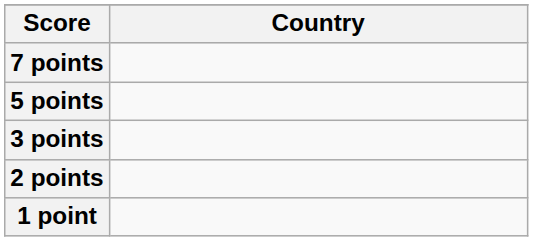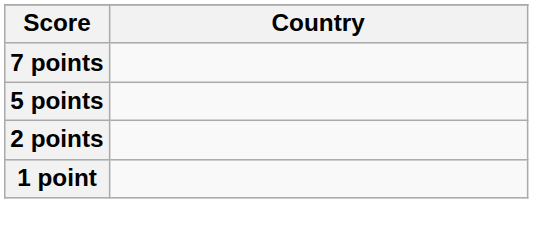- row: 3 points
